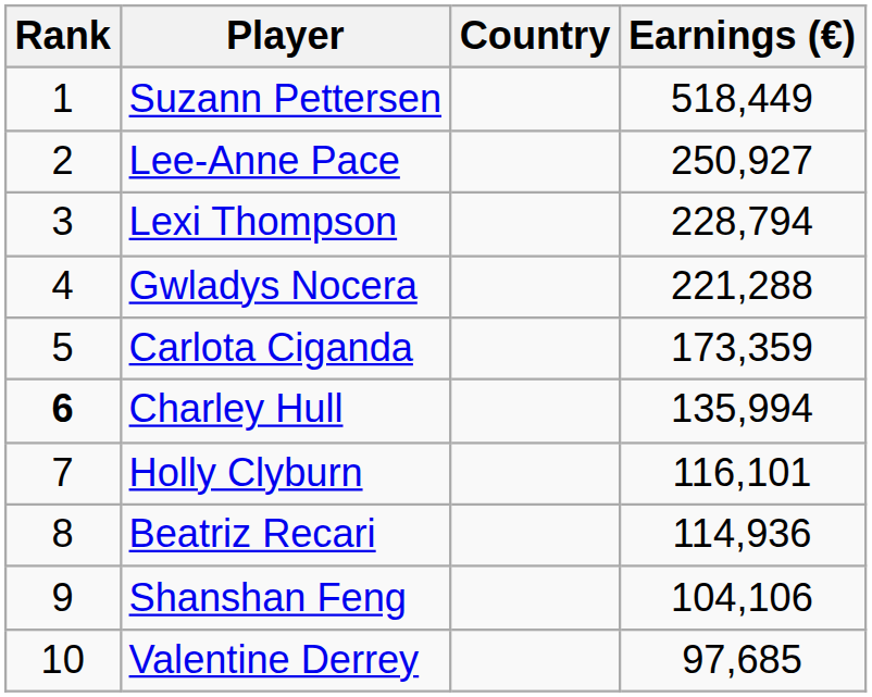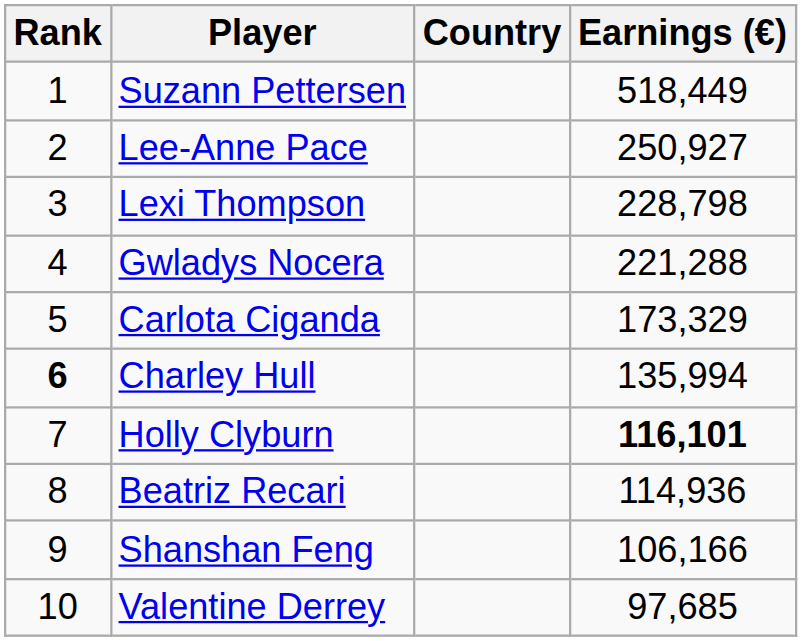Lexi Thompson | Earnings (€): 228,794 -> 228,798
Carlota Ciganda | Earnings (€): 173,359 -> 173,329
Holly Clyburn | Earnings (€): normal -> bold
Shanshan Feng | Earnings (€): 104,106 -> 106,166
